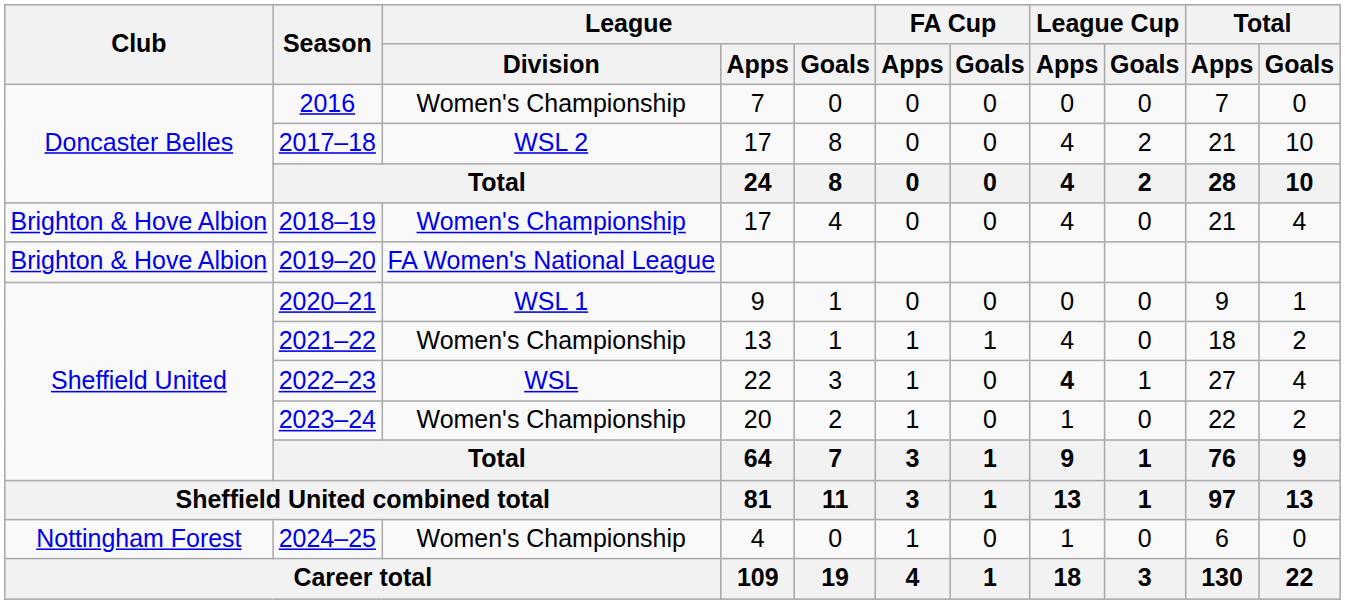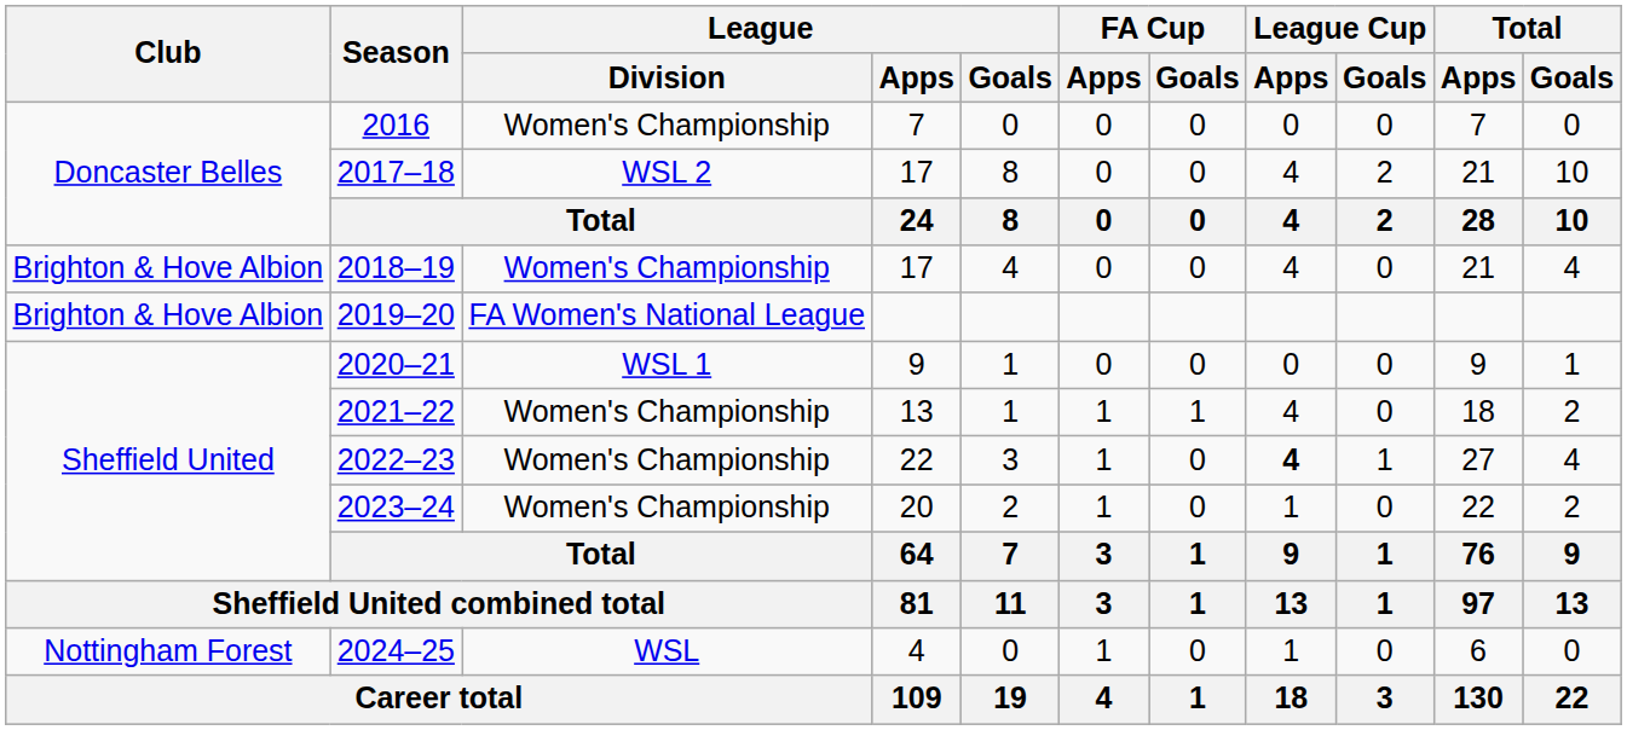2022–23 | League / Division: WSL -> Women's Championship
2024–25 | League / Division: Women's Championship -> WSL
